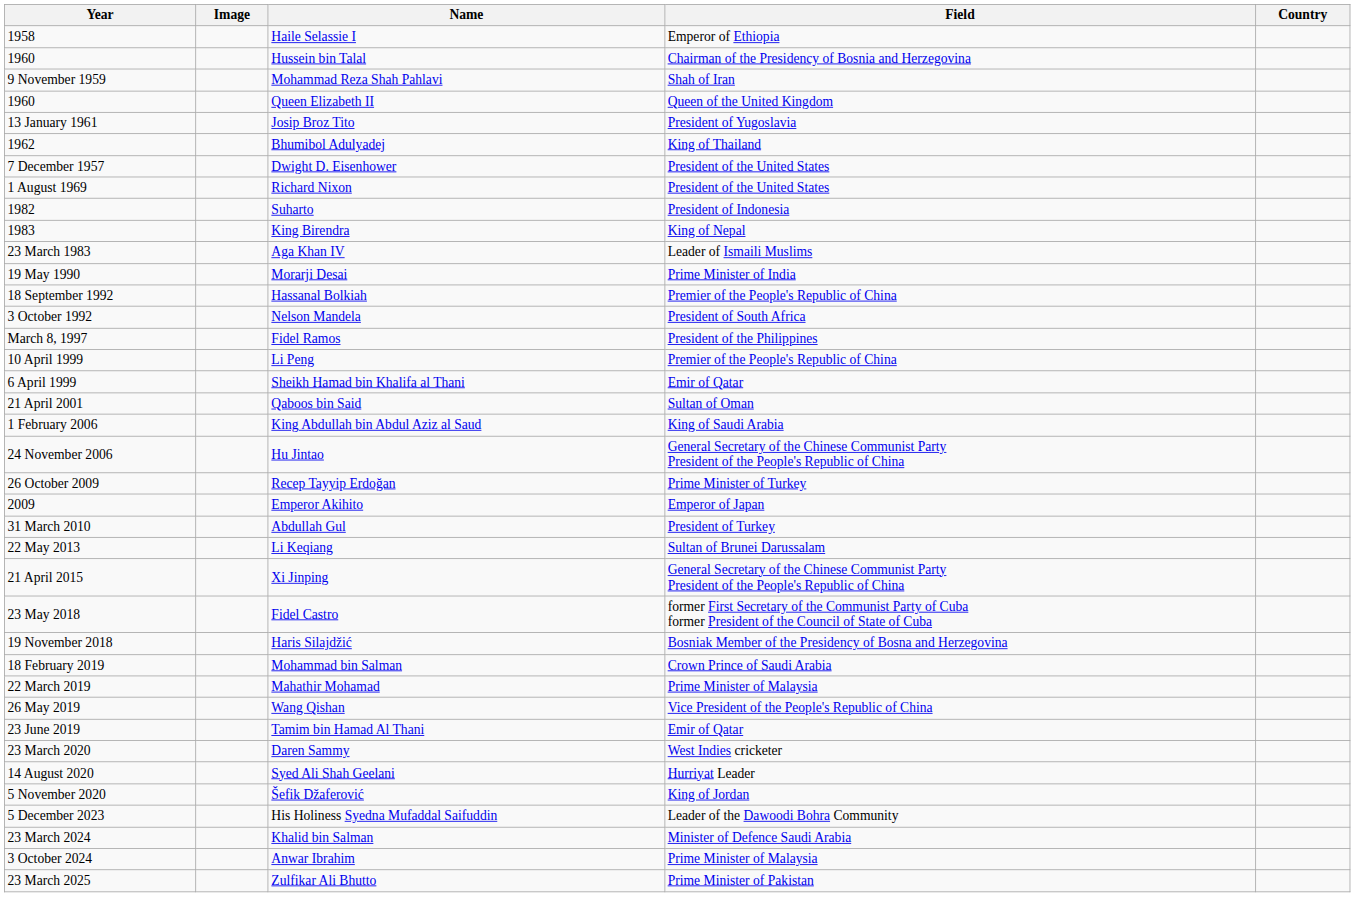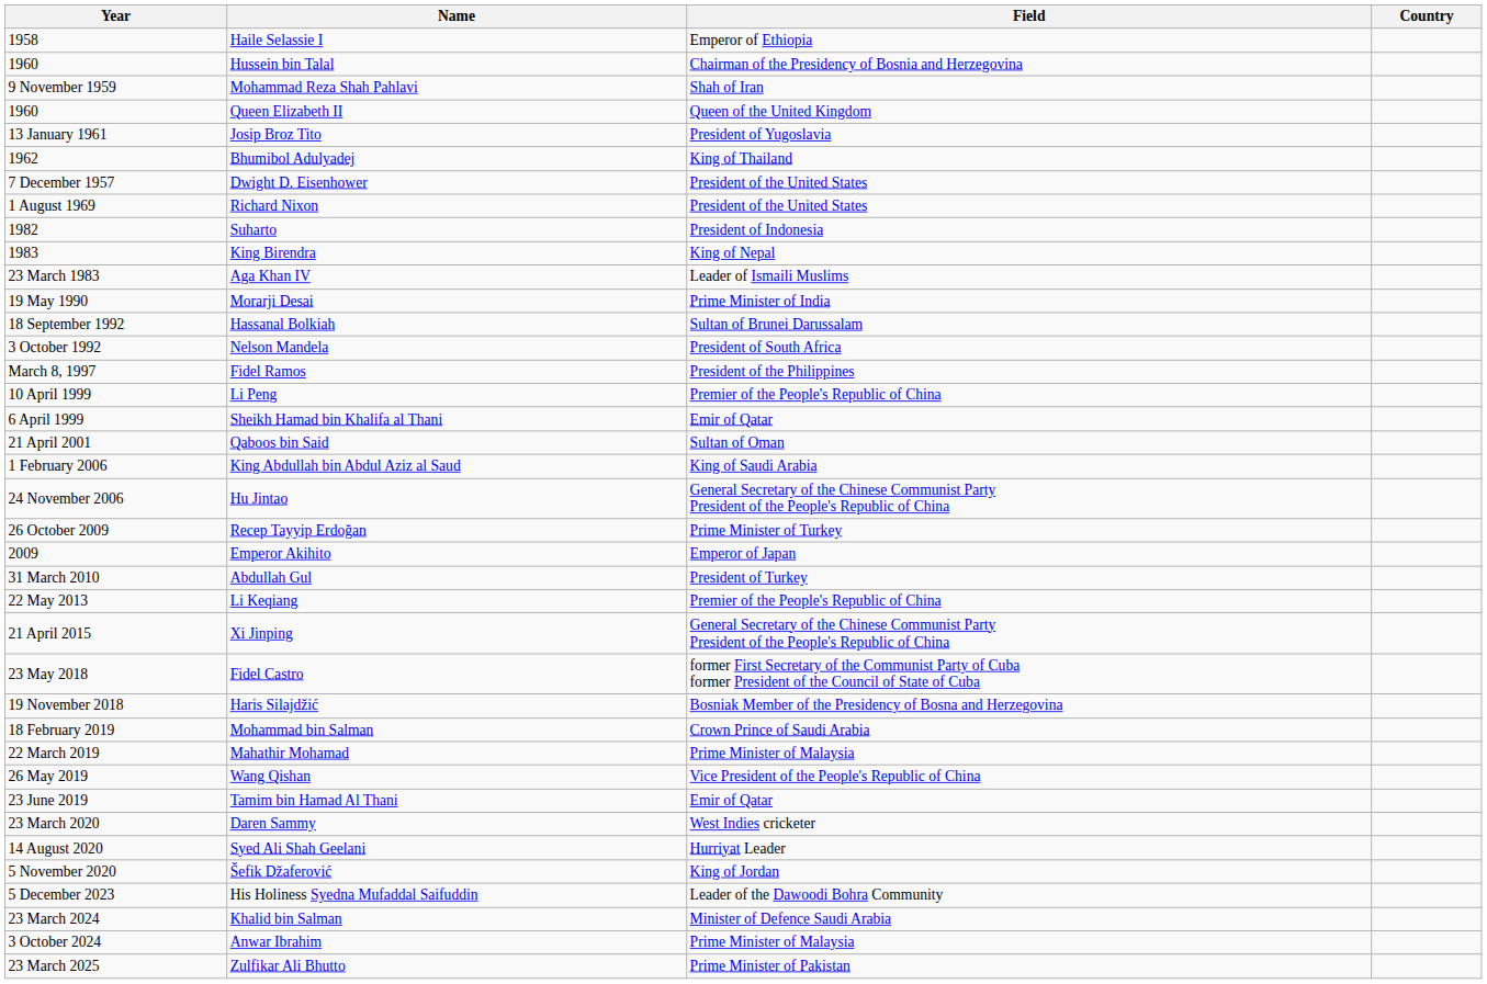- column: Image
Hassanal Bolkiah | Field: Premier of the People's Republic of China -> Sultan of Brunei Darussalam
Li Keqiang | Field: Sultan of Brunei Darussalam -> Premier of the People's Republic of China
